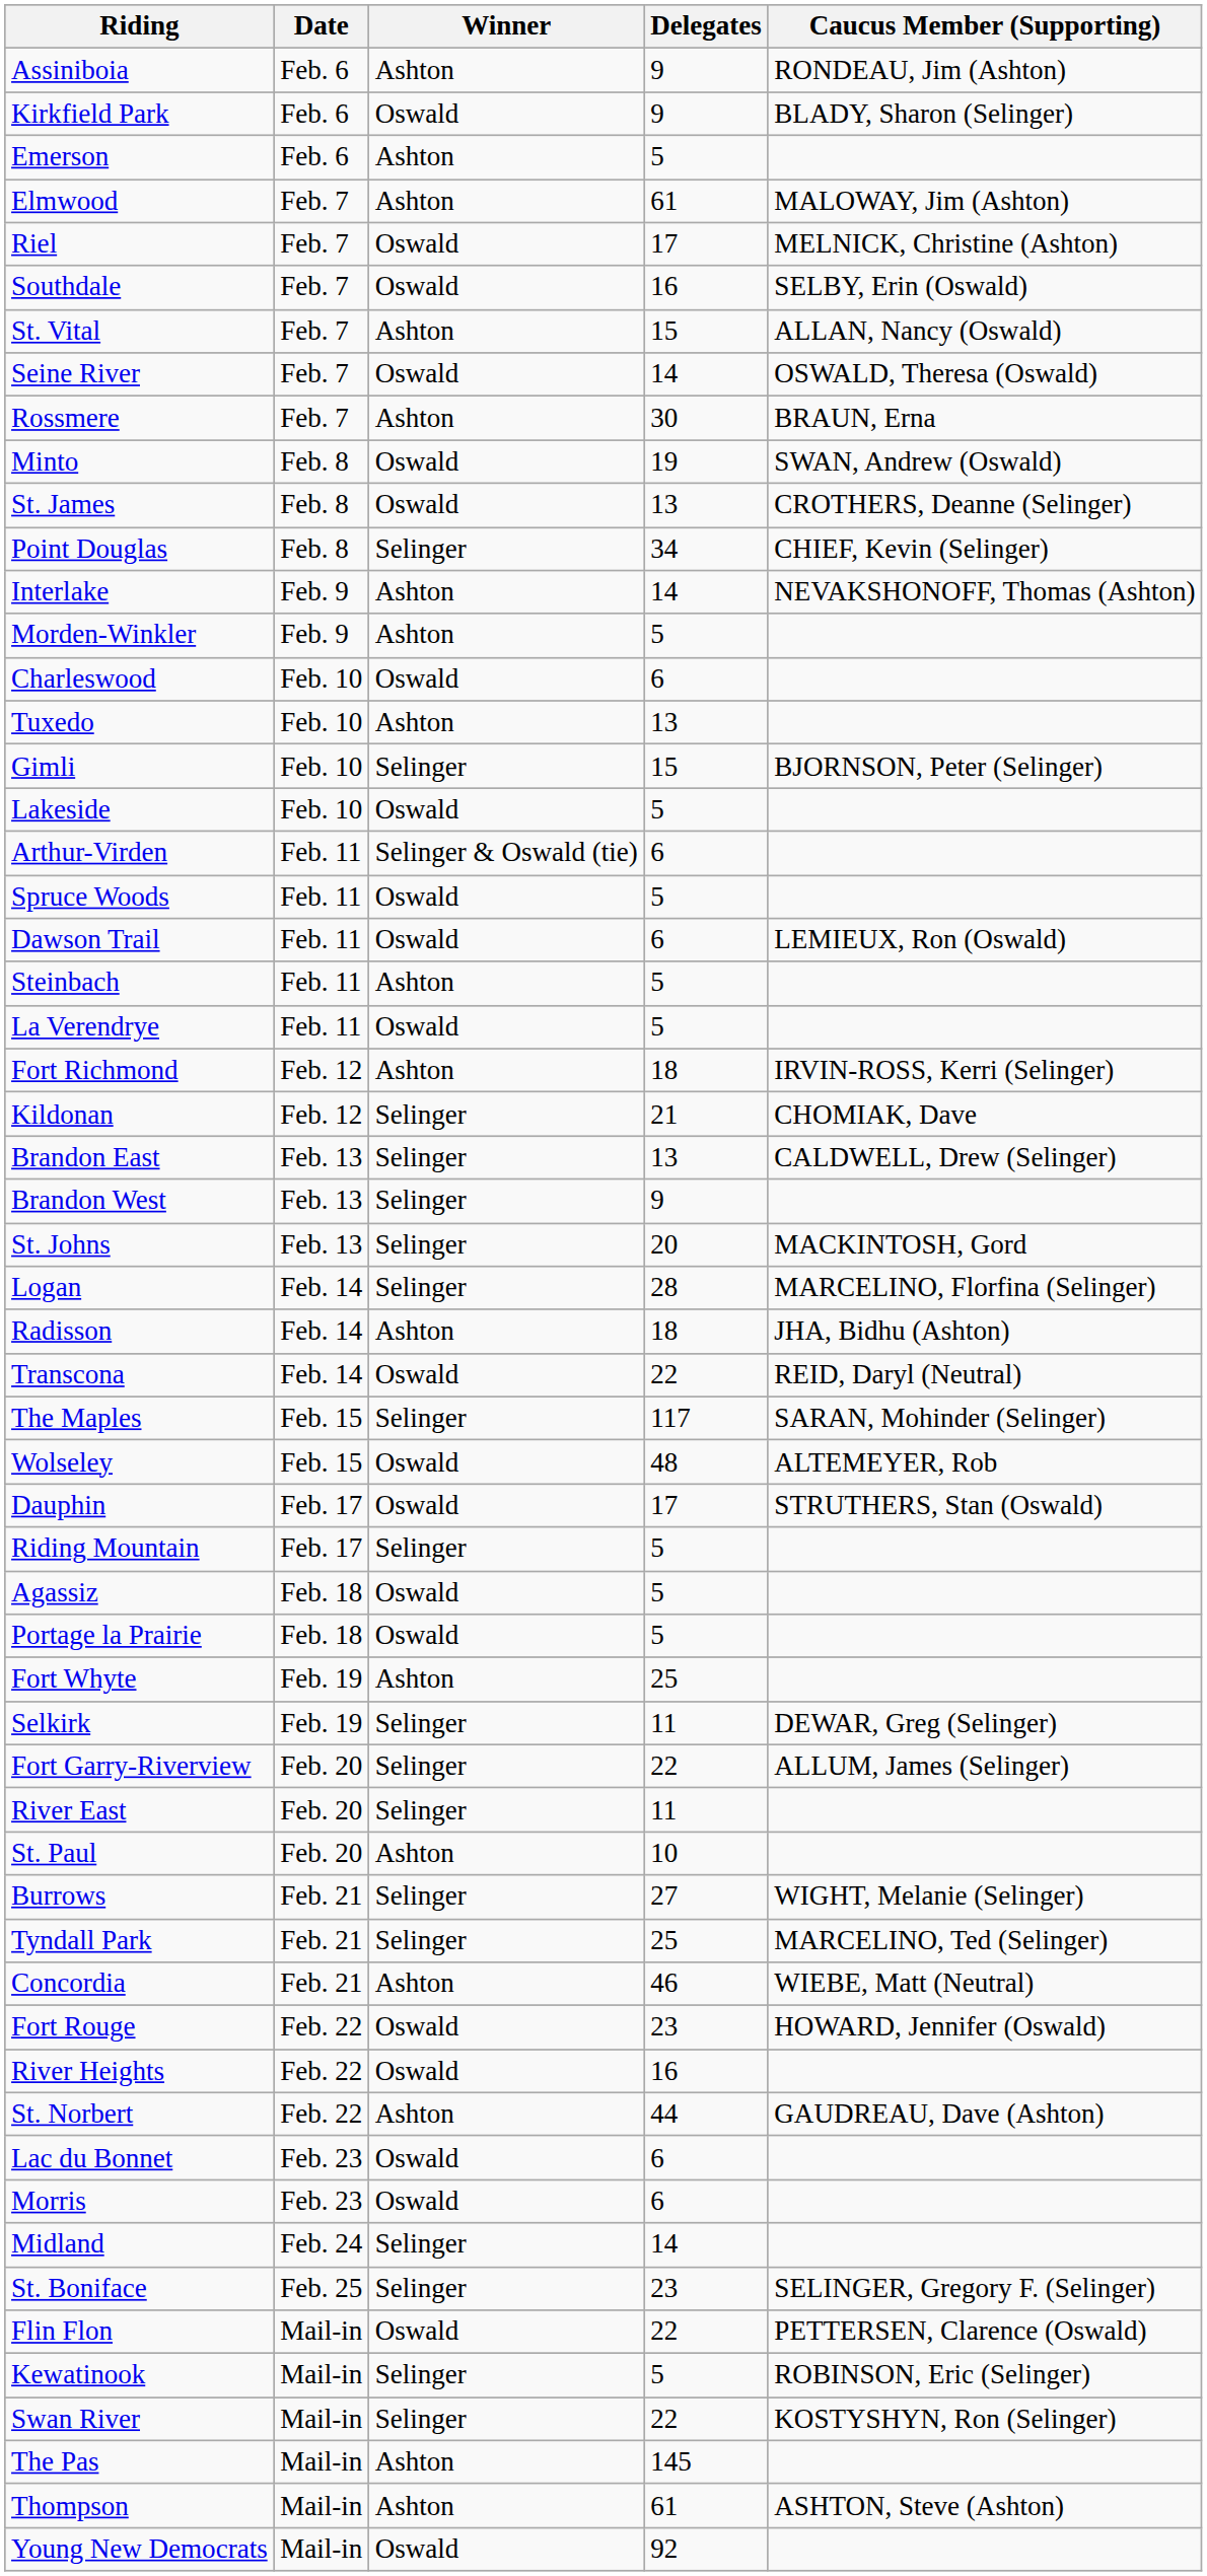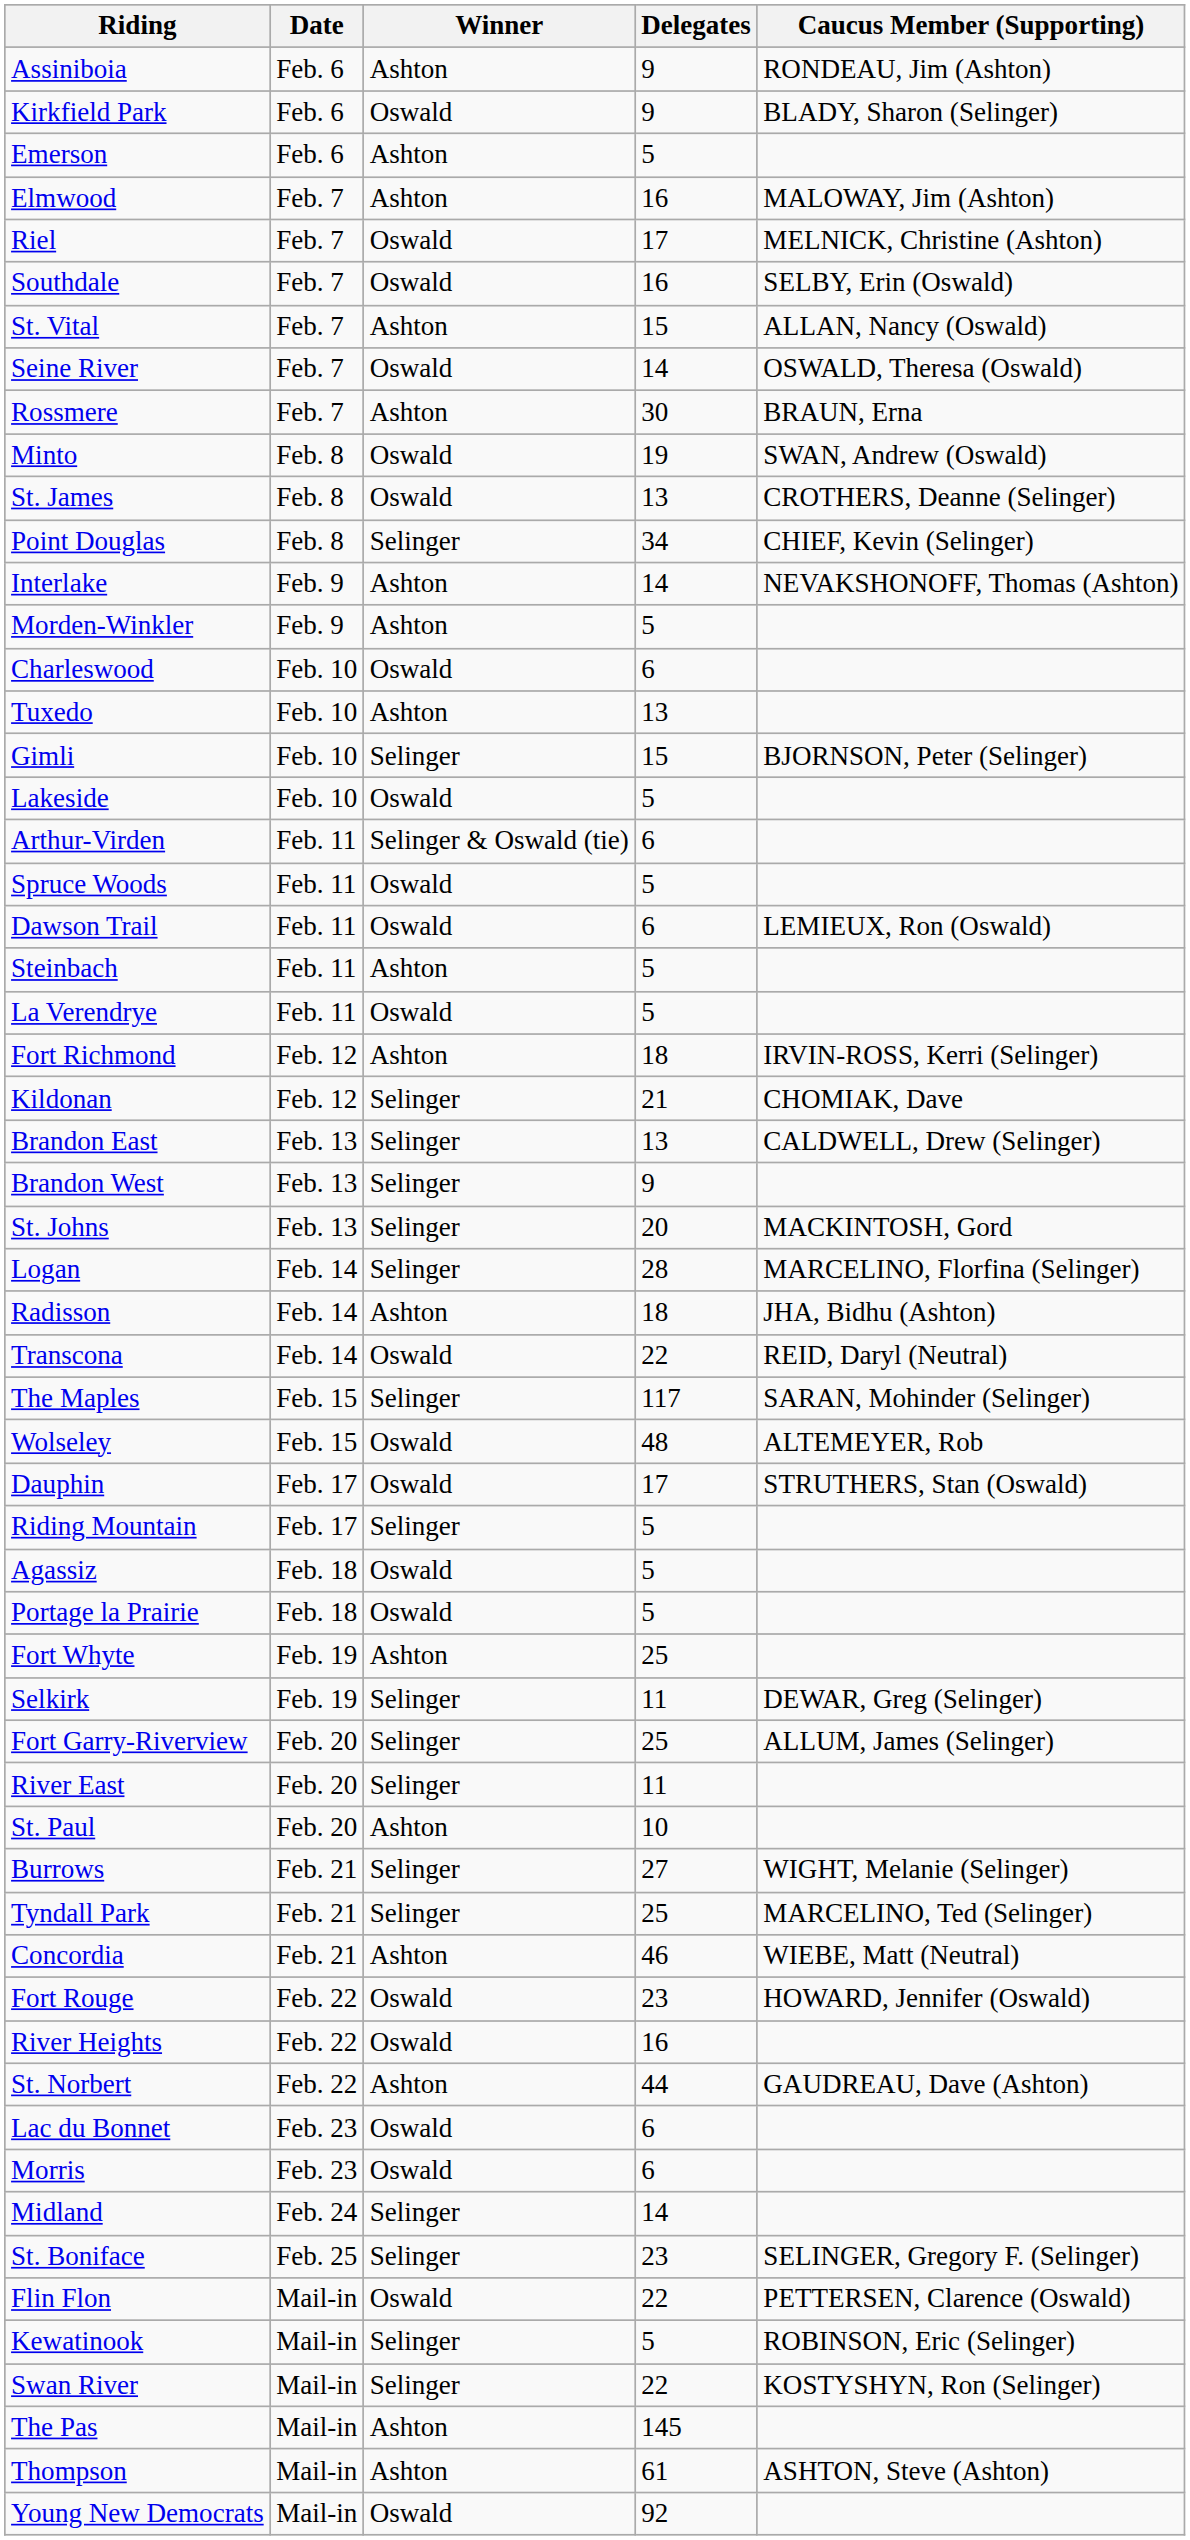Elmwood | Delegates: 61 -> 16
Fort Garry-Riverview | Delegates: 22 -> 25
